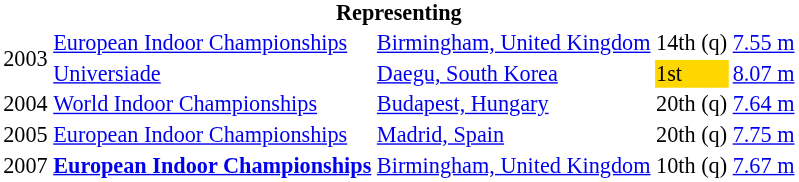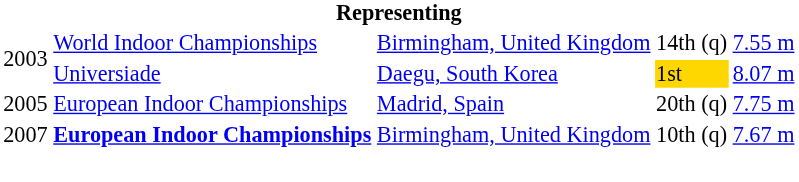2003 / Birmingham, United Kingdom | column 2: European Indoor Championships -> World Indoor Championships
- row: 2004 | World Indoor Championships | Budapest, Hungary | 20th (q) | 7.64 m
